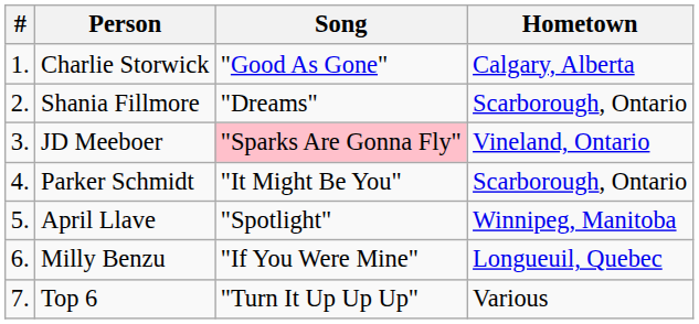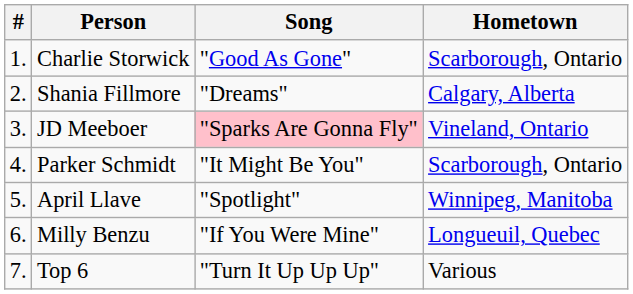Charlie Storwick | Hometown: Calgary, Alberta -> Scarborough, Ontario
Shania Fillmore | Hometown: Scarborough, Ontario -> Calgary, Alberta
